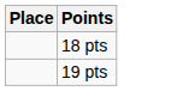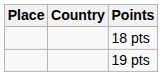+ column: Country
